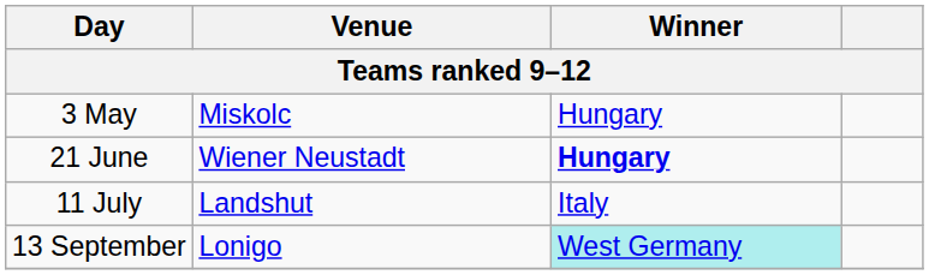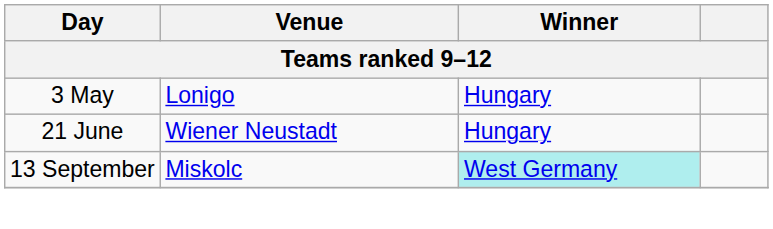3 May | Venue: Miskolc -> Lonigo
21 June | Winner: bold -> normal
- row: 11 July | Landshut | Italy
13 September | Venue: Lonigo -> Miskolc
